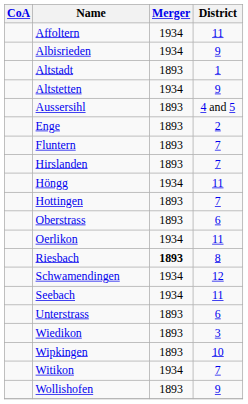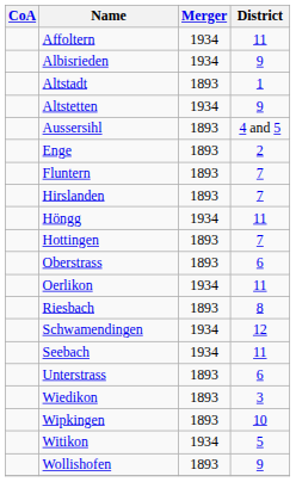Riesbach | Merger: bold -> normal
Witikon | District: 7 -> 5
